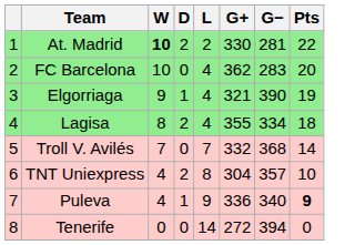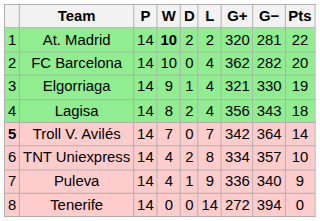+ column: P | 14 | 14 | 14 | 14 | 14 | 14 | 14 | 14
At. Madrid | G+: 330 -> 320
FC Barcelona | G−: 283 -> 282
Elgorriaga | G−: 390 -> 330
Lagisa | G+: 355 -> 356
Lagisa | G−: 334 -> 343
Troll V. Avilés | column 1: normal -> bold
Troll V. Avilés | G+: 332 -> 342
Troll V. Avilés | G−: 368 -> 364
TNT Uniexpress | G+: 304 -> 334
Puleva | Pts: bold -> normal
